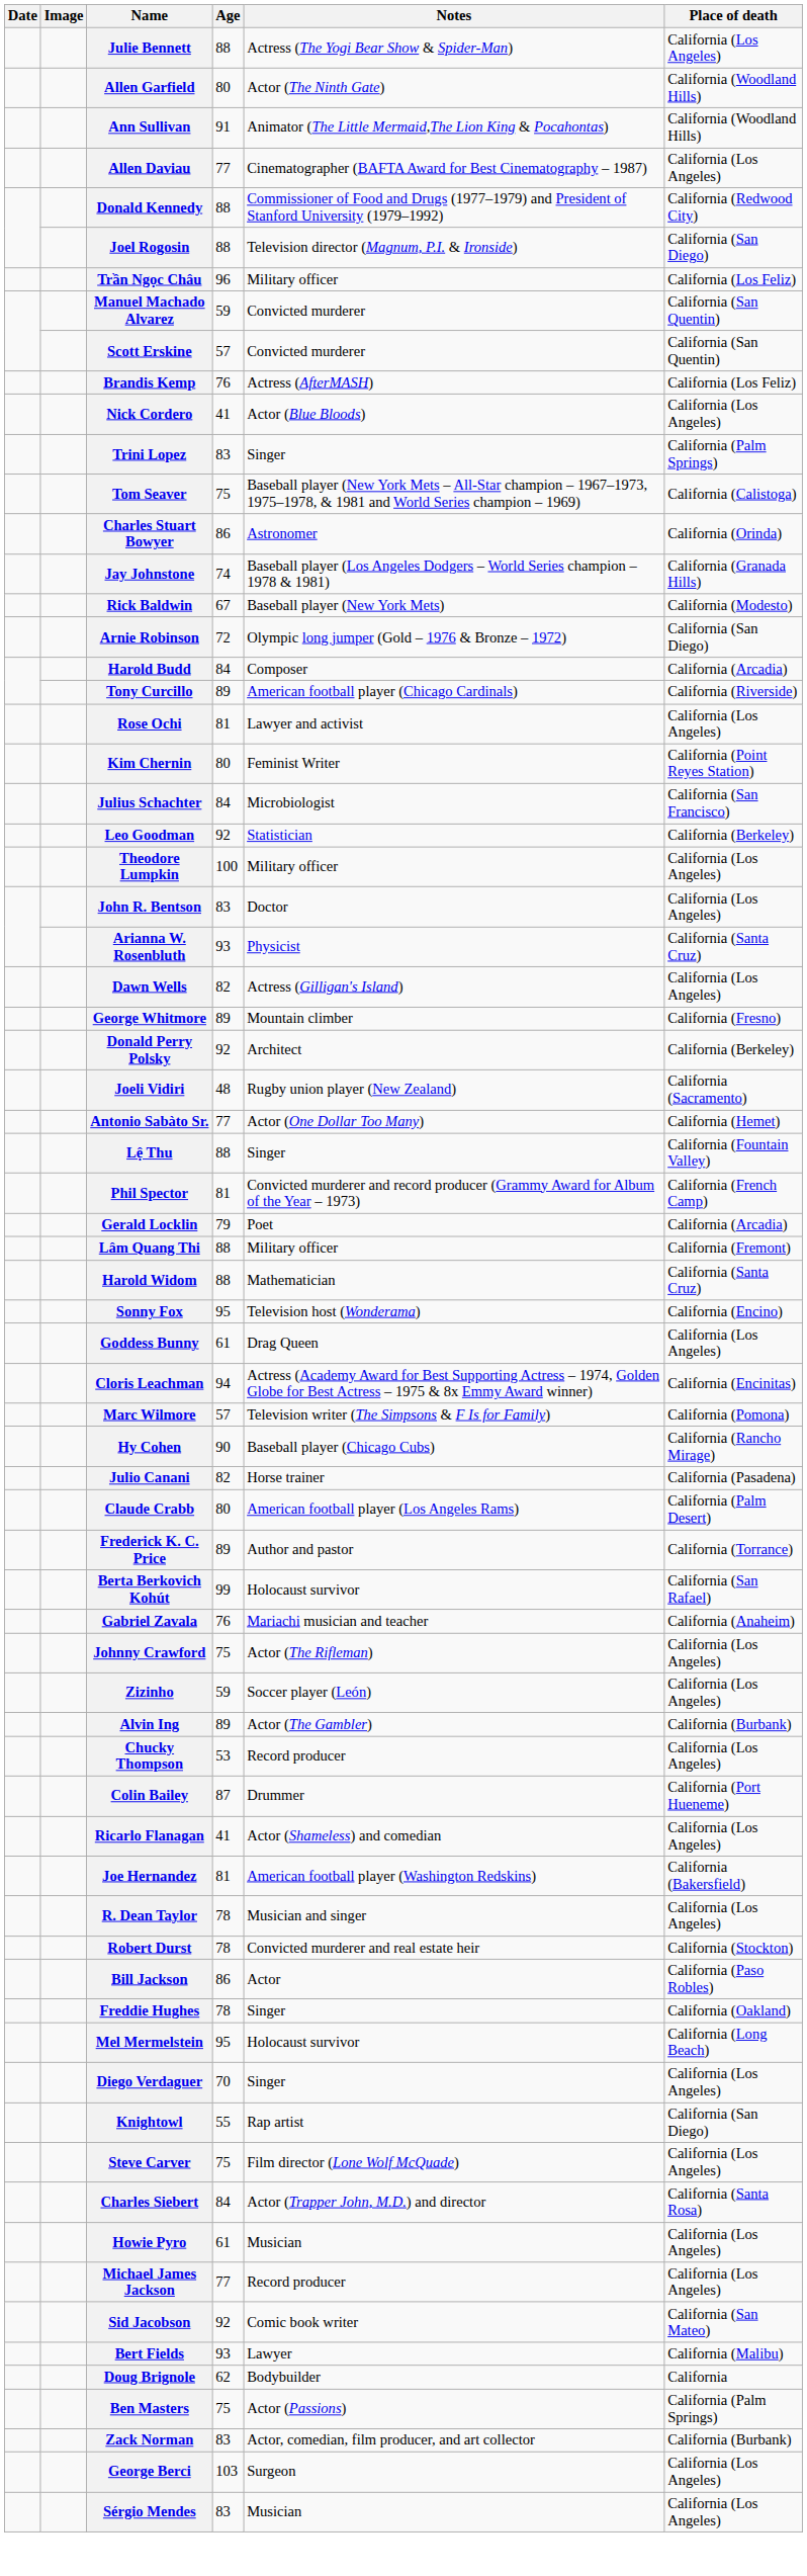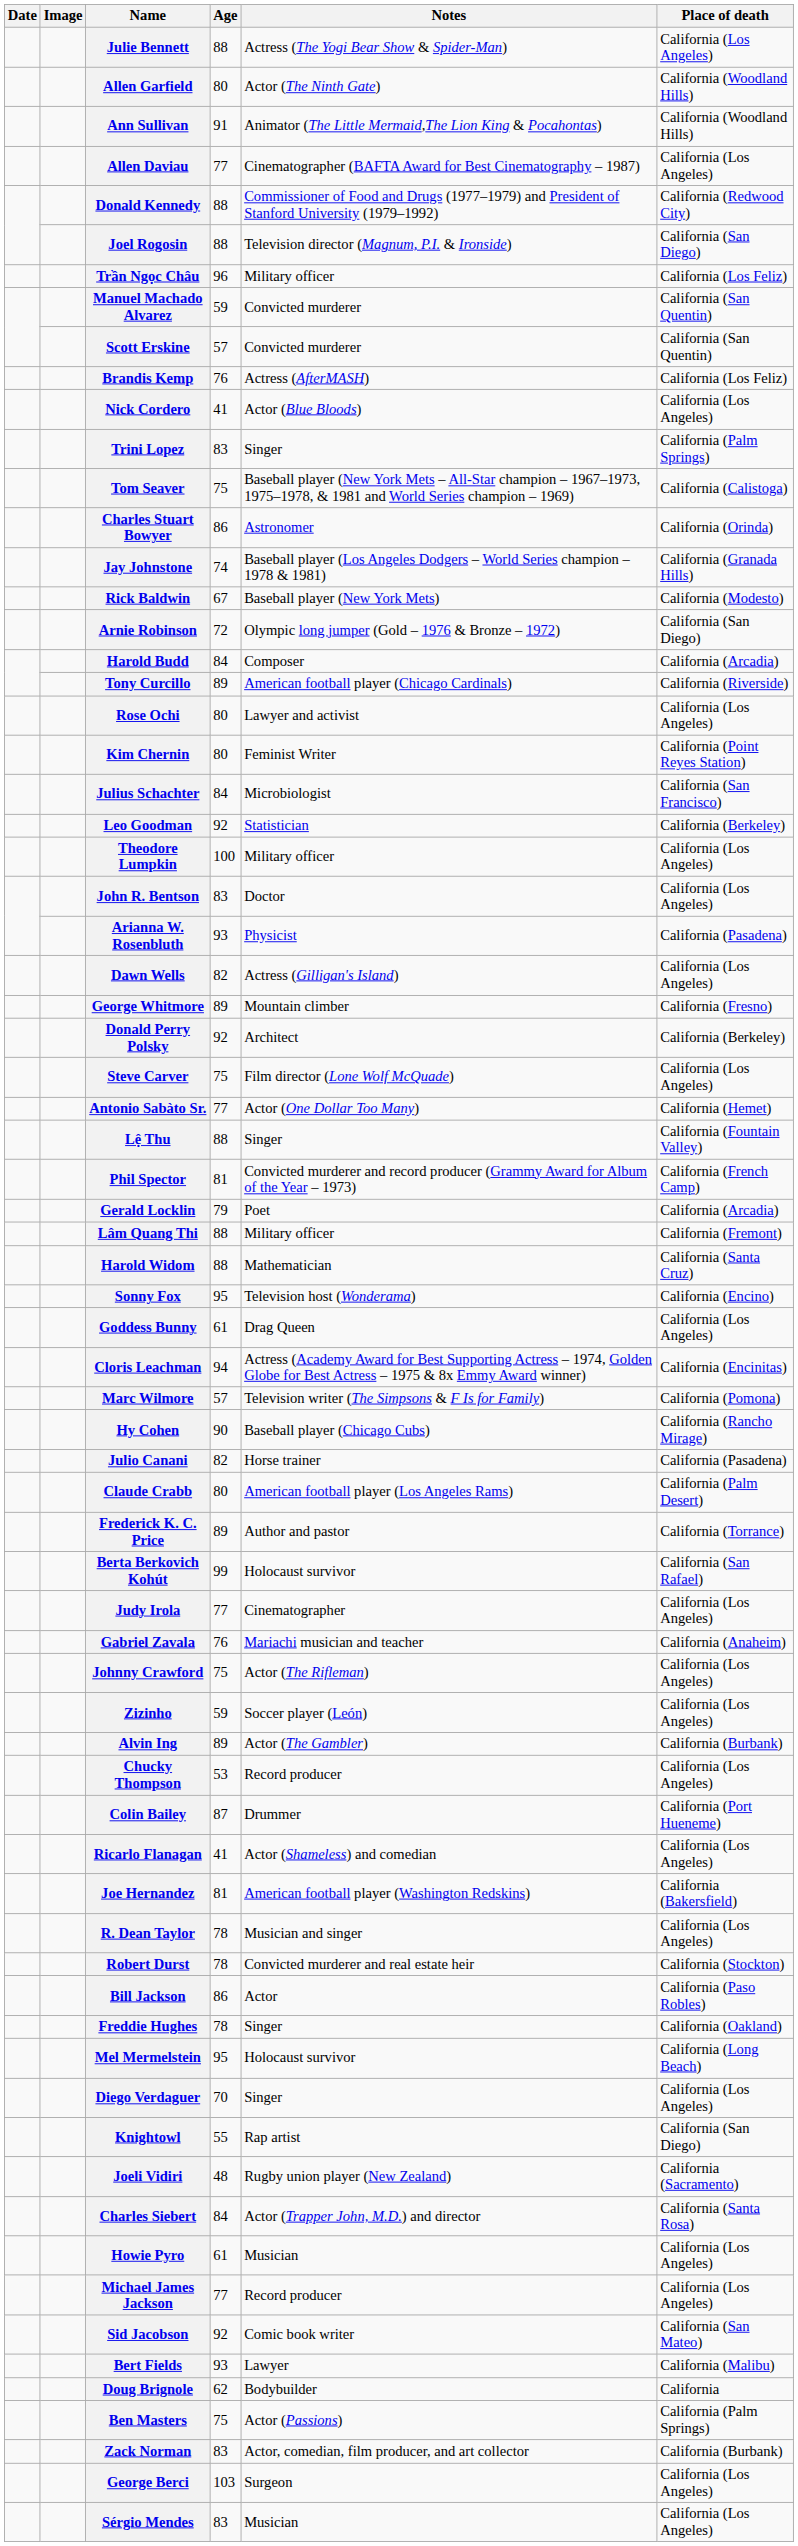Rose Ochi | Age: 81 -> 80
Arianna W. Rosenbluth | Place of death: California (Santa Cruz) -> California (Pasadena)
rows swapped: Steve Carver <-> Joeli Vidiri
+ row: Judy Irola | 77 | Cinematographer | California (Los Angeles)
